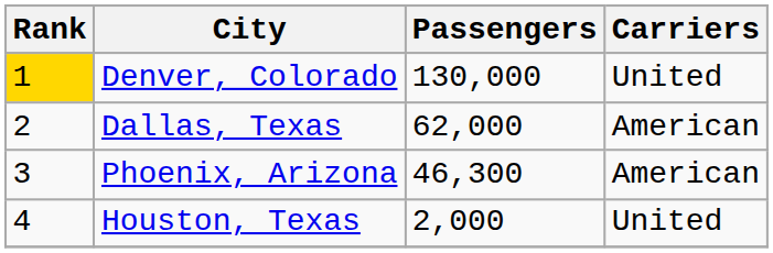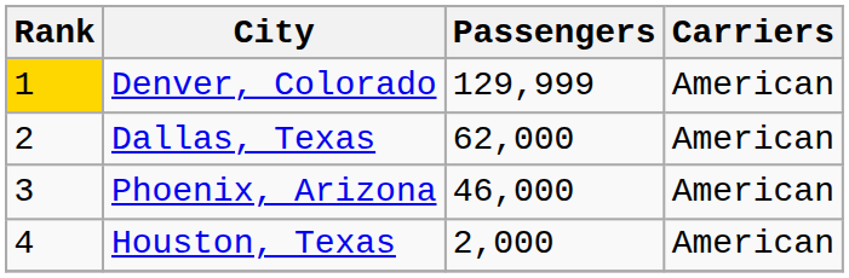Denver, Colorado | Passengers: 130,000 -> 129,999
Denver, Colorado | Carriers: United -> American
Phoenix, Arizona | Passengers: 46,300 -> 46,000
Houston, Texas | Carriers: United -> American
